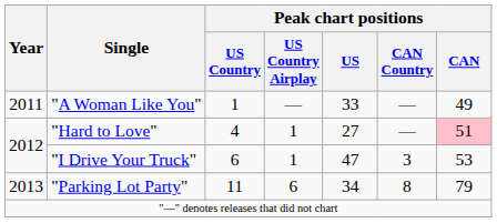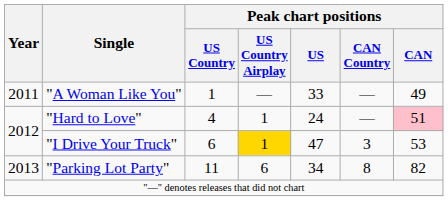"Hard to Love" | Peak chart positions / US: 27 -> 24
"I Drive Your Truck" | Peak chart positions / US Country Airplay: no background -> gold background
"Parking Lot Party" | Peak chart positions / CAN: 79 -> 82
